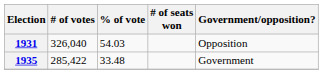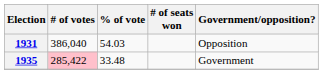1931 | # of votes: 326,040 -> 386,040
1935 | # of votes: no background -> pink background
